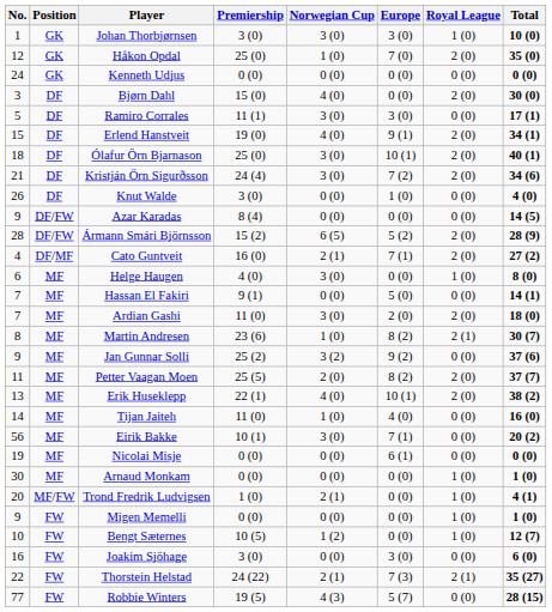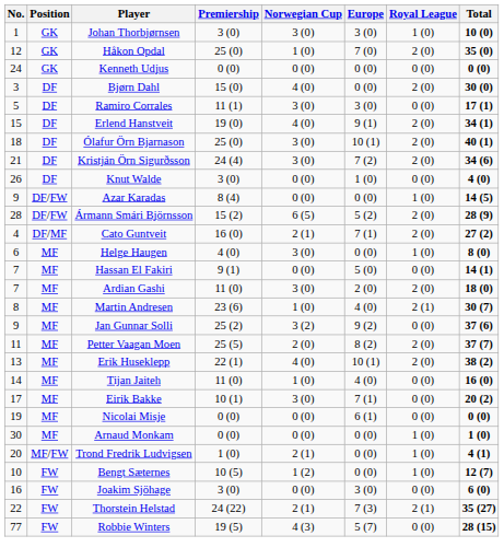Azar Karadas | Royal League: 0 (0) -> 1 (0)
Martin Andresen | Europe: 8 (2) -> 4 (0)
Eirik Bakke | No.: 56 -> 17
- row: 9 | FW | Migen Memelli | 0 (0) | 0 (0) | 0 (0) | 1 (0) | 1 (0)
